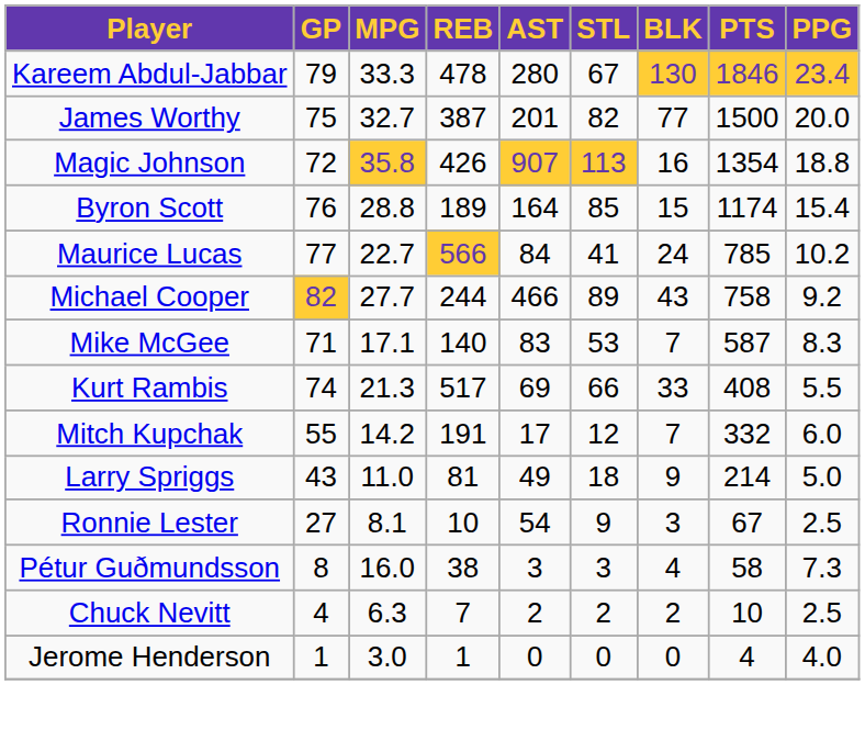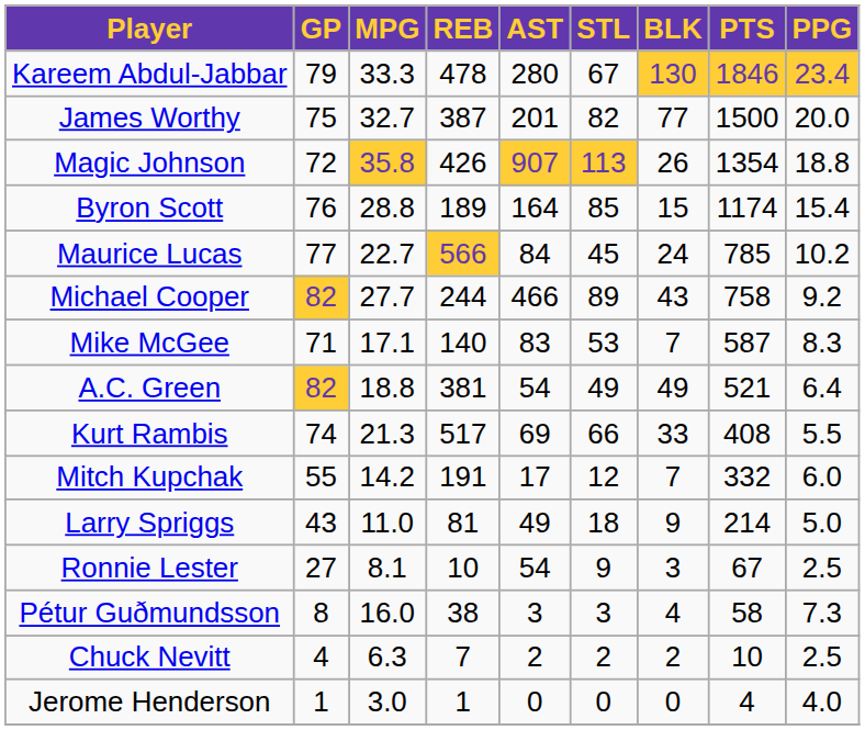Magic Johnson | BLK: 16 -> 26
Maurice Lucas | STL: 41 -> 45
+ row: A.C. Green | 82 | 18.8 | 381 | 54 | 49 | 49 | 521 | 6.4
